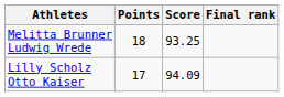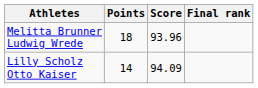Melitta Brunner Ludwig Wrede | Score: 93.25 -> 93.96
Lilly Scholz Otto Kaiser | Points: 17 -> 14
